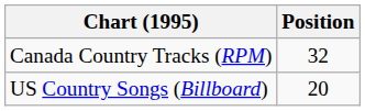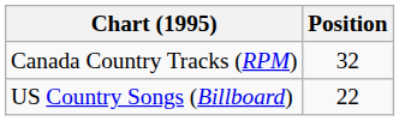US Country Songs (Billboard) | Position: 20 -> 22
